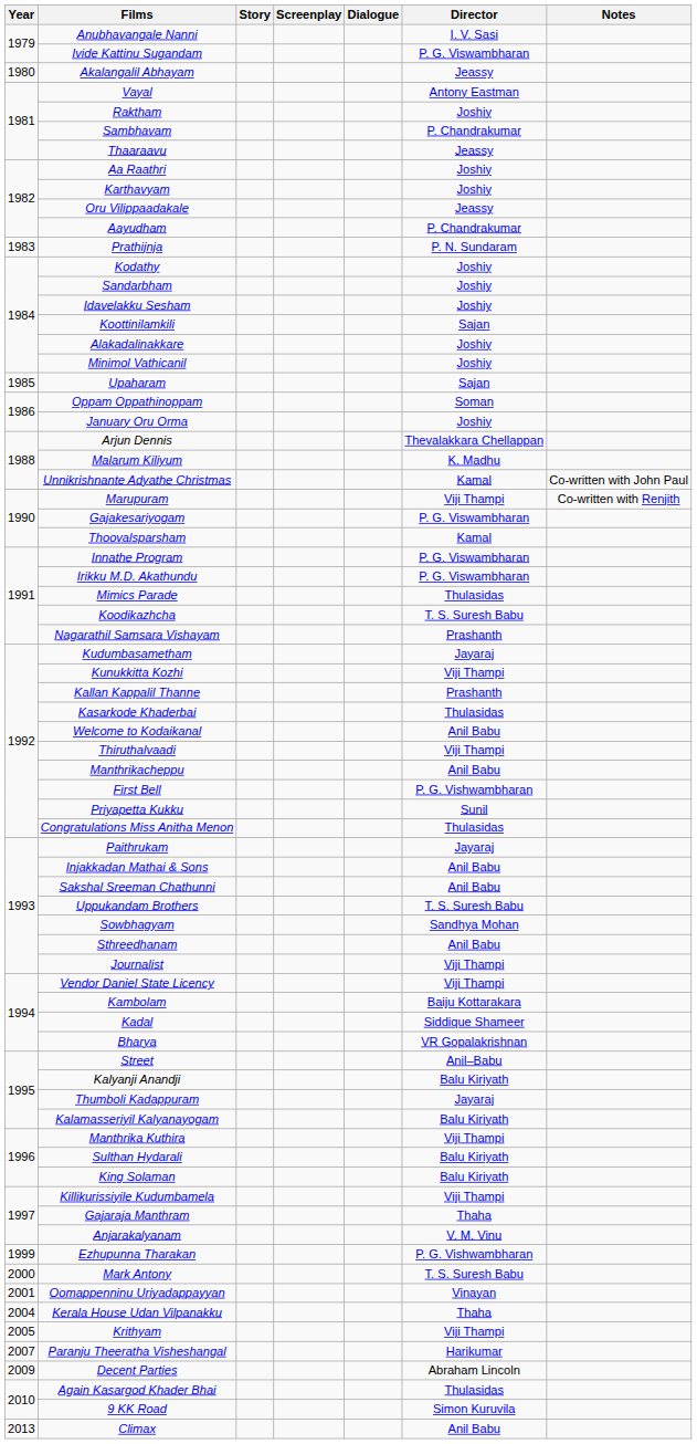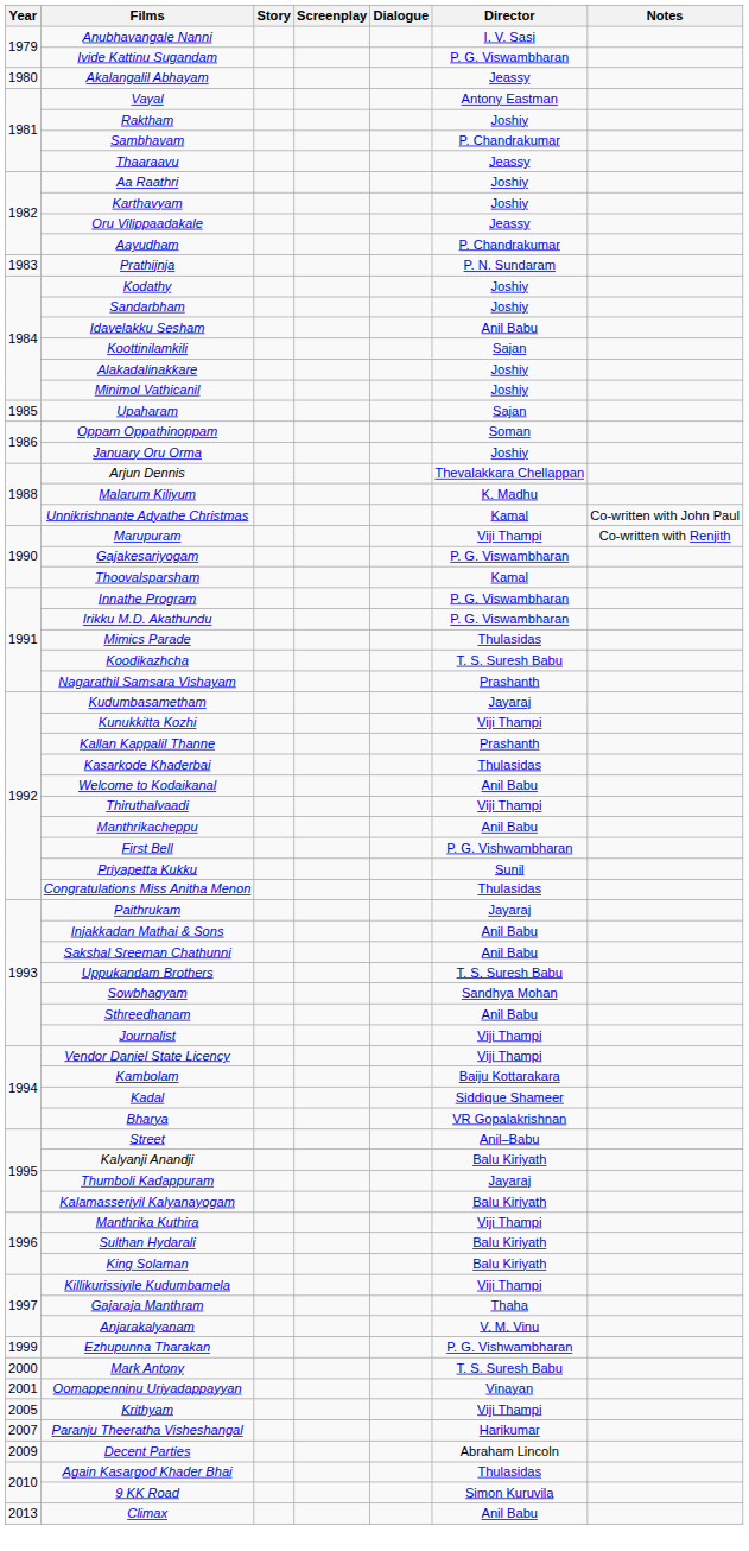Idavelakku Sesham | Director: Joshiy -> Anil Babu
- row: 2004 | Kerala House Udan Vilpanakku | Thaha
